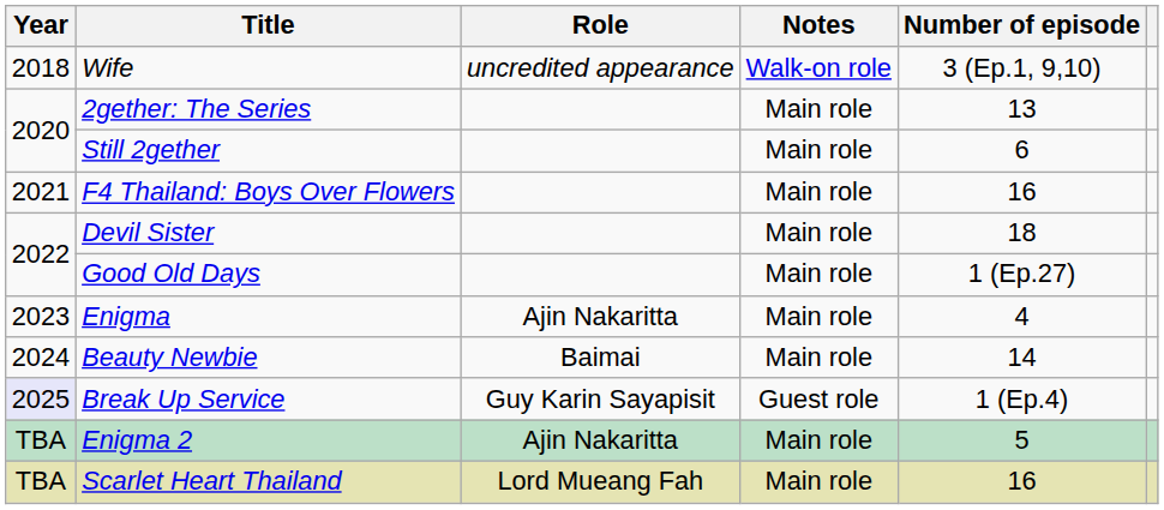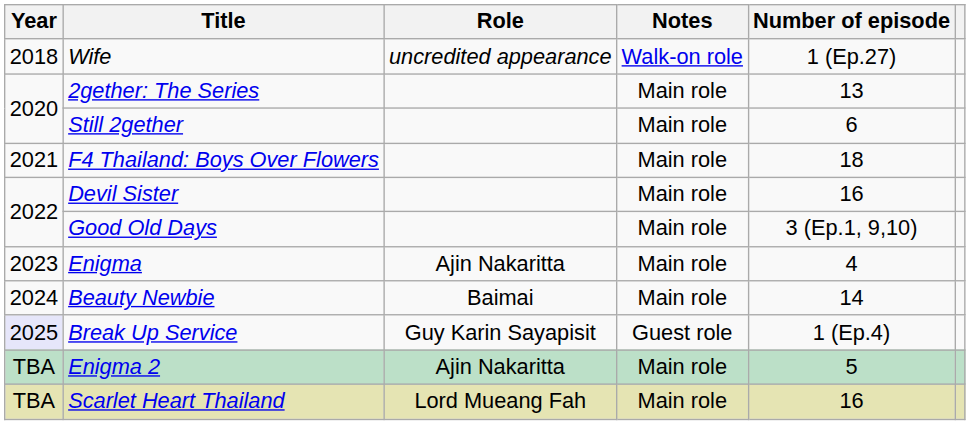Wife | Number of episode: 3 (Ep.1, 9,10) -> 1 (Ep.27)
F4 Thailand: Boys Over Flowers | Number of episode: 16 -> 18
Devil Sister | Number of episode: 18 -> 16
Good Old Days | Number of episode: 1 (Ep.27) -> 3 (Ep.1, 9,10)
